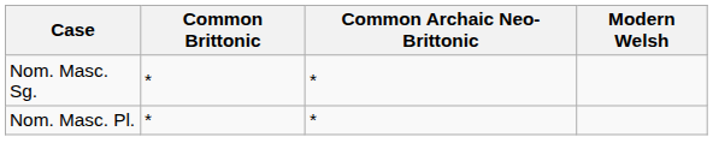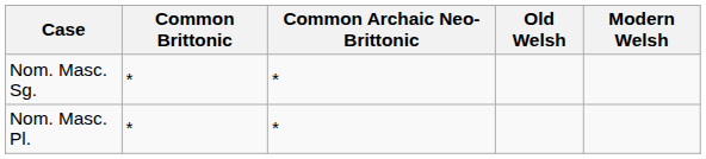+ column: Old Welsh
